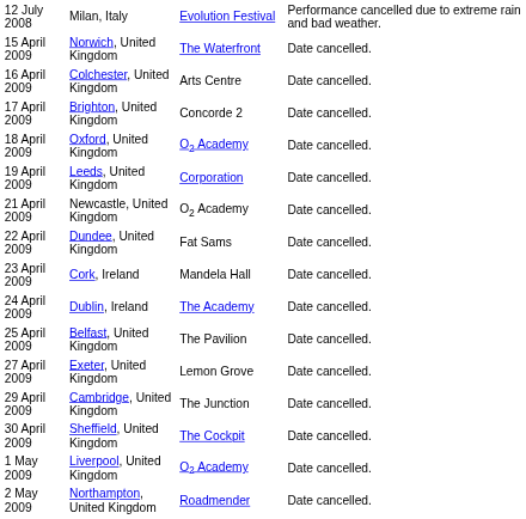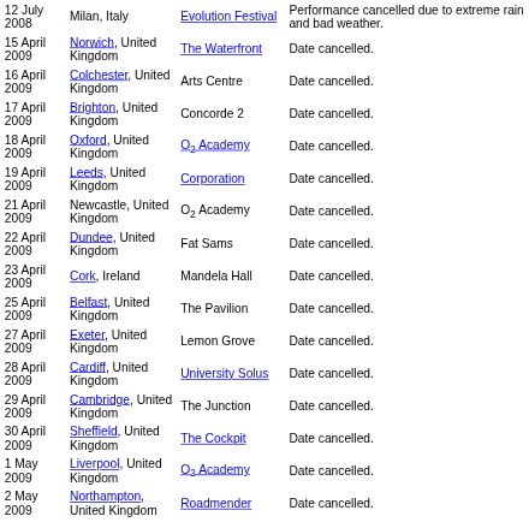- row: 24 April 2009 | Dublin, Ireland | The Academy | Date cancelled.
+ row: 28 April 2009 | Cardiff, United Kingdom | University Solus | Date cancelled.
